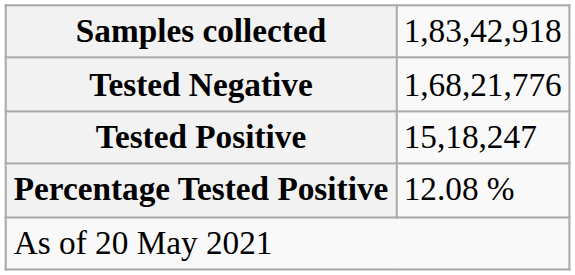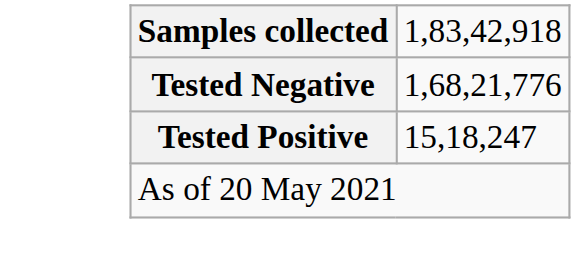- row: Percentage Tested Positive | 12.08 %
